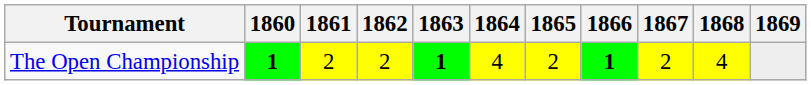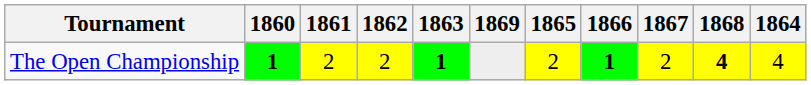columns swapped: 1864 <-> 1869
The Open Championship | 1868: normal -> bold
